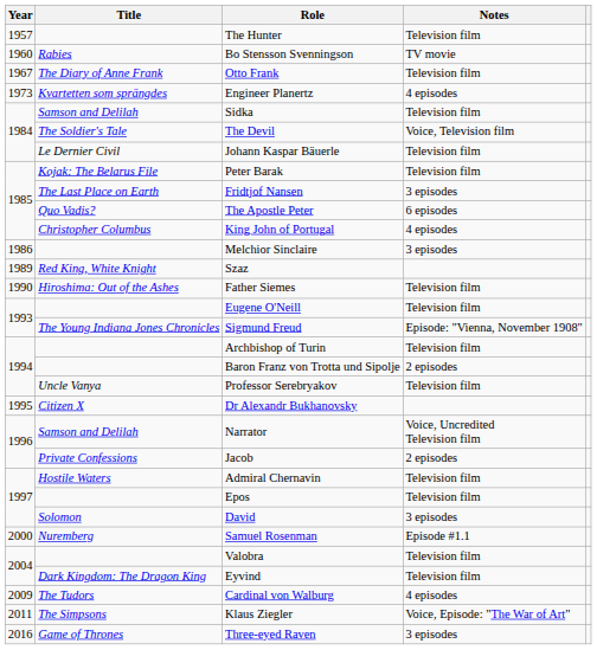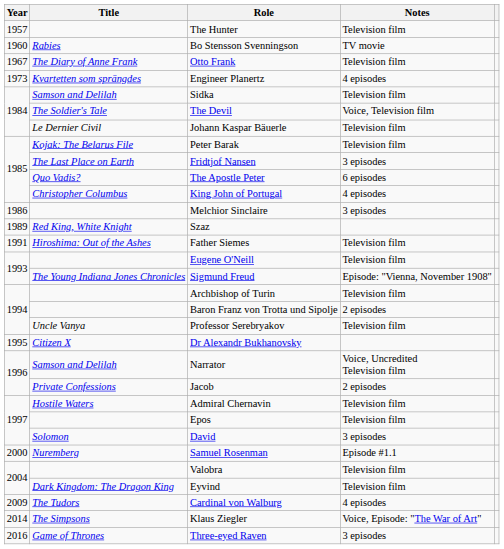Father Siemes | Year: 1990 -> 1991
Klaus Ziegler | Year: 2011 -> 2014
